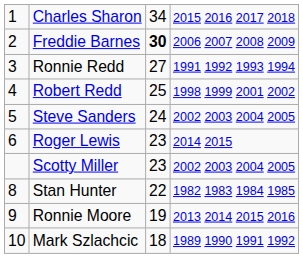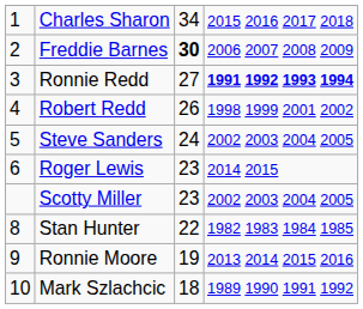Ronnie Redd | column 4: normal -> bold
Robert Redd | column 3: 25 -> 26
